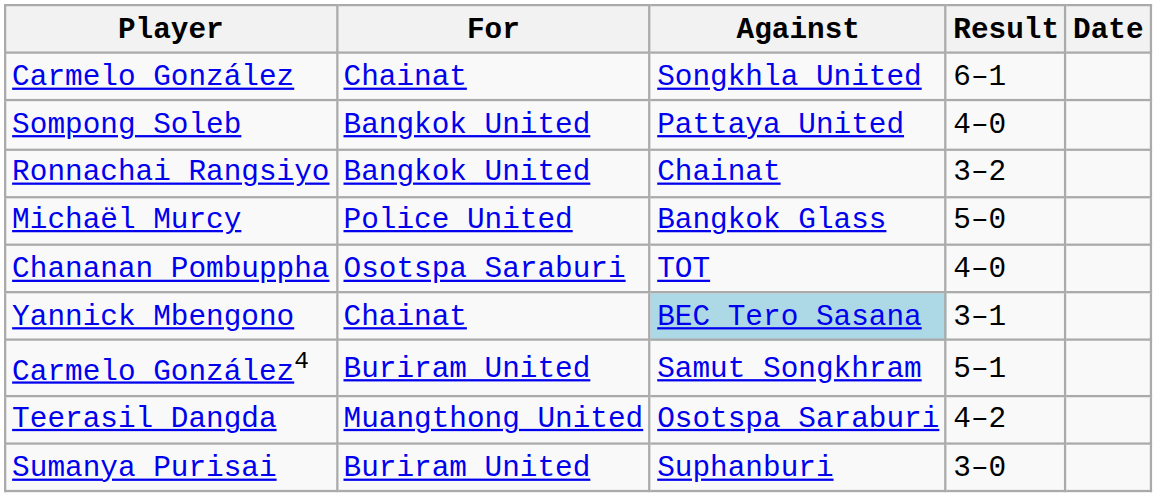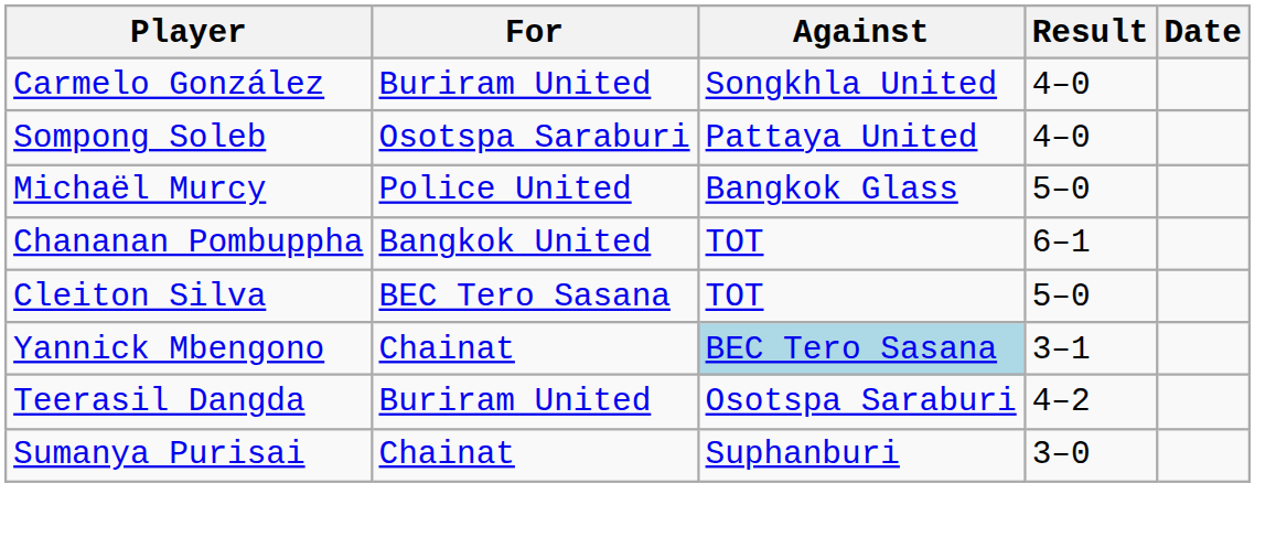Carmelo González | For: Chainat -> Buriram United
Carmelo González | Result: 6–1 -> 4–0
Sompong Soleb | For: Bangkok United -> Osotspa Saraburi
- row: Ronnachai Rangsiyo | Bangkok United | Chainat | 3–2
Chananan Pombuppha | For: Osotspa Saraburi -> Bangkok United
Chananan Pombuppha | Result: 4–0 -> 6–1
+ row: Cleiton Silva | BEC Tero Sasana | TOT | 5–0
- row: Carmelo González4 | Buriram United | Samut Songkhram | 5–1
Teerasil Dangda | For: Muangthong United -> Buriram United
Sumanya Purisai | For: Buriram United -> Chainat
